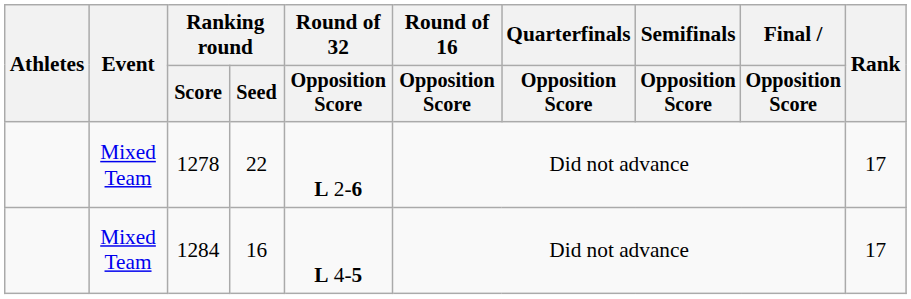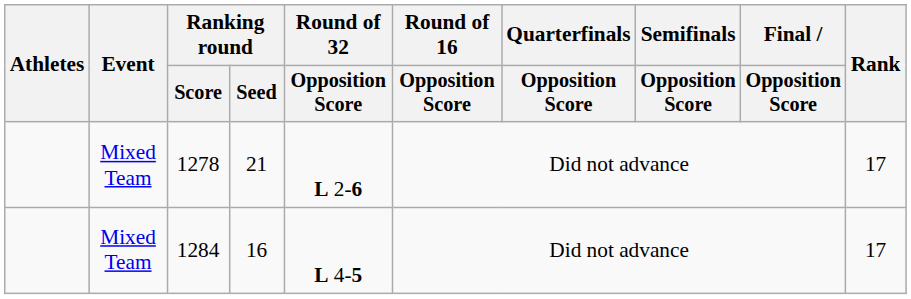1278 | Ranking round / Seed: 22 -> 21
